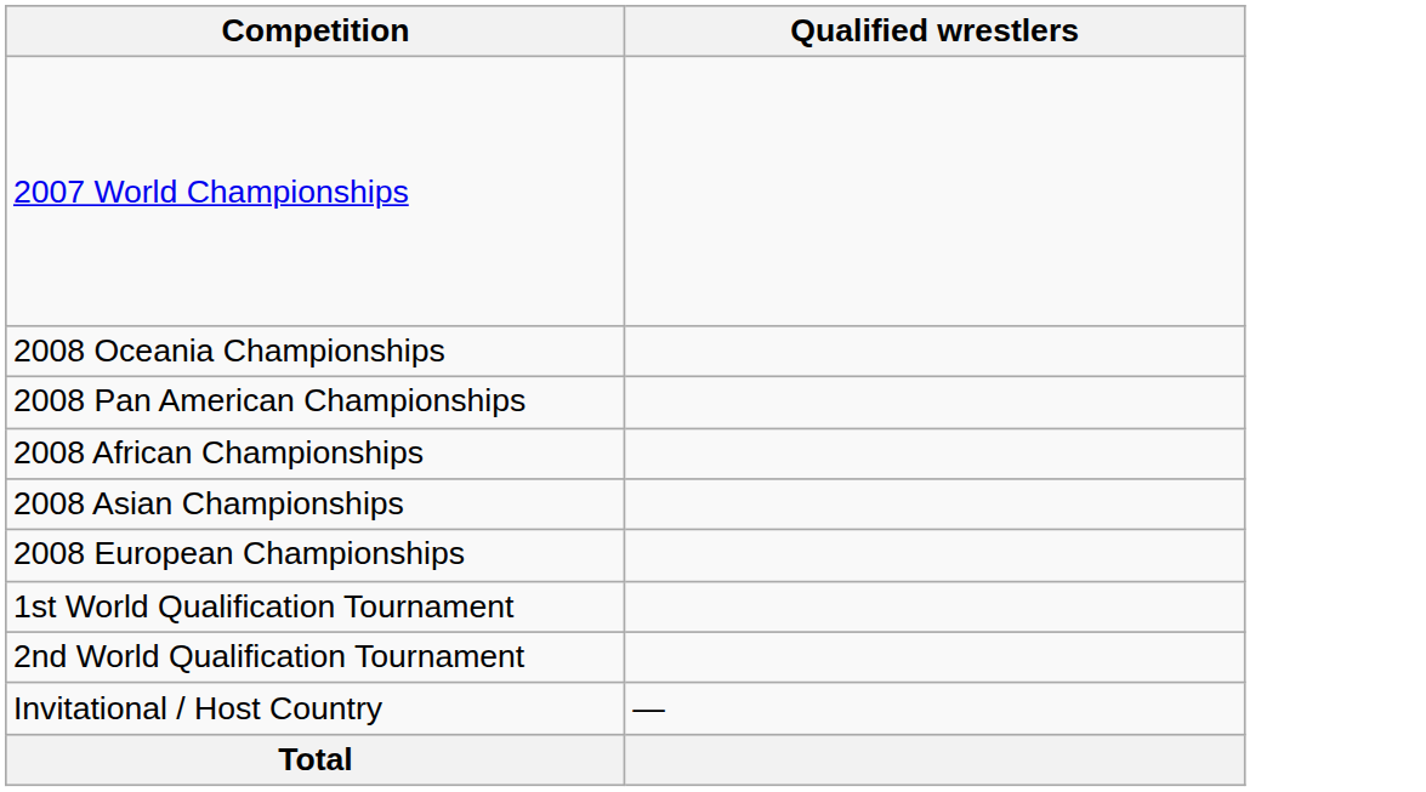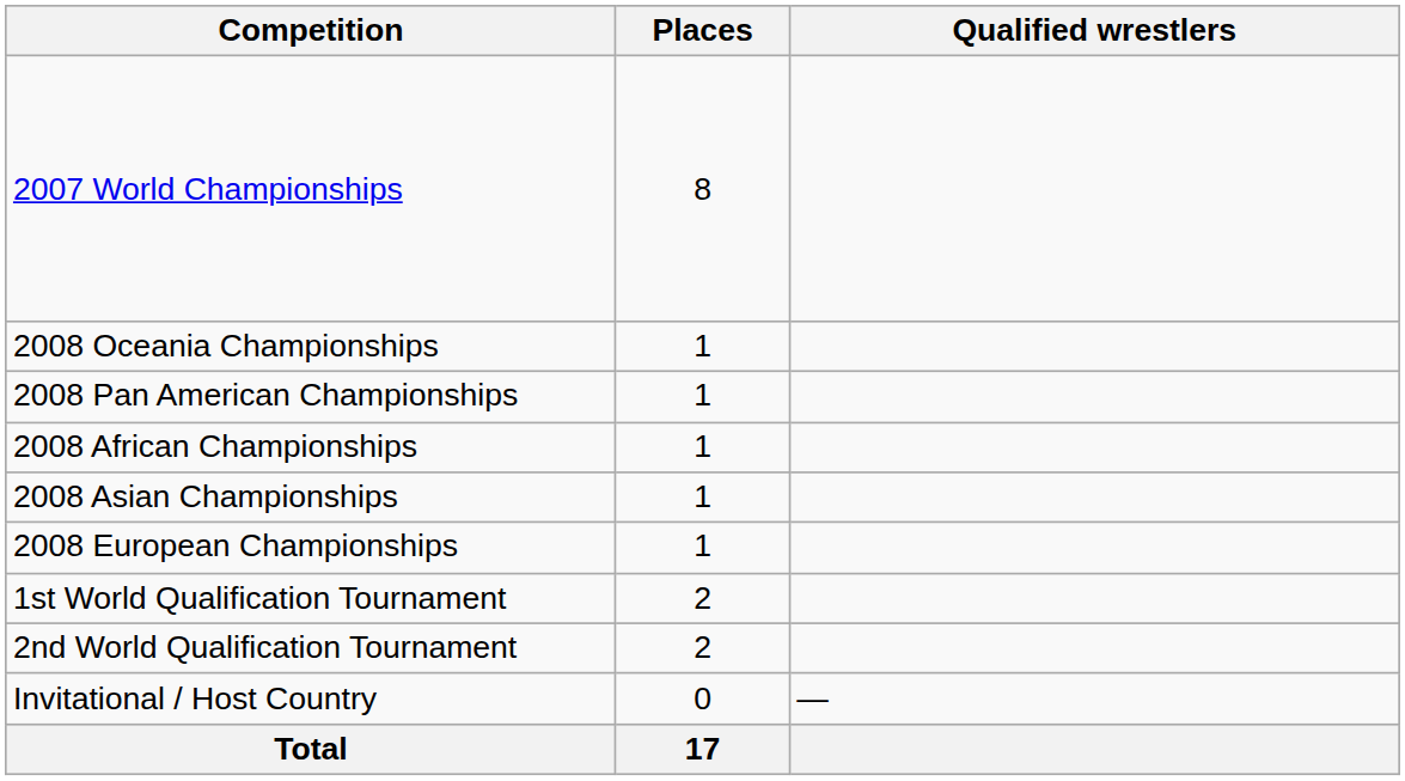+ column: Places | 8 | 1 | 1 | 1 | 1 | 1 | 2 | 2 | 0 | 17
